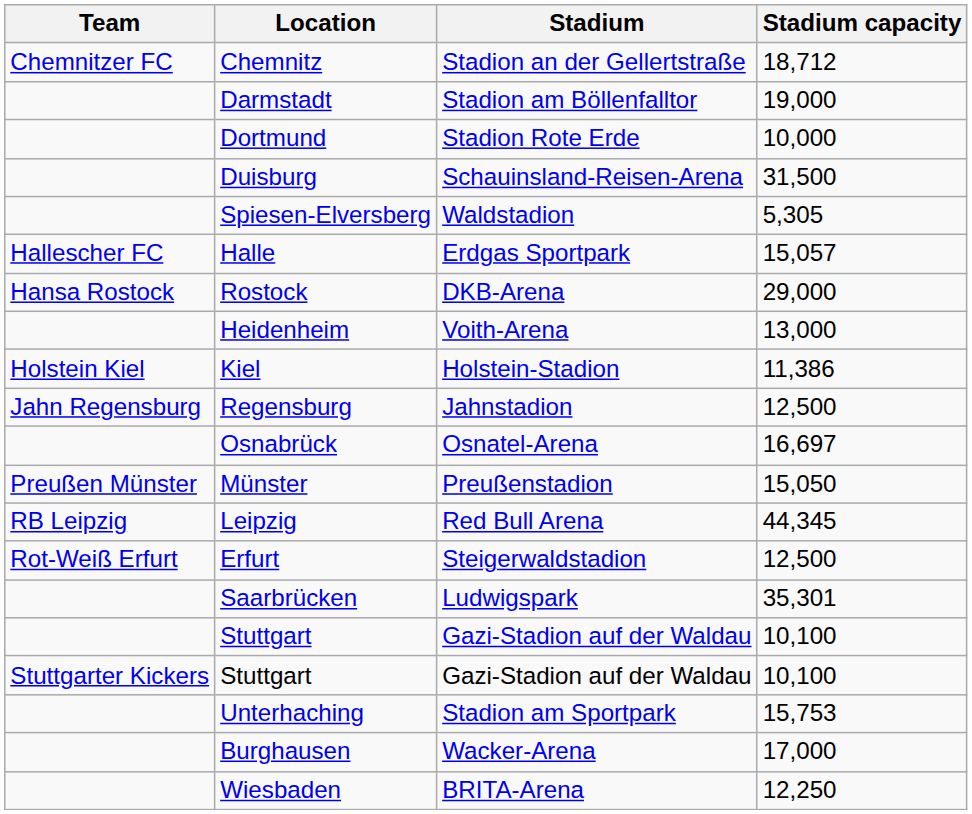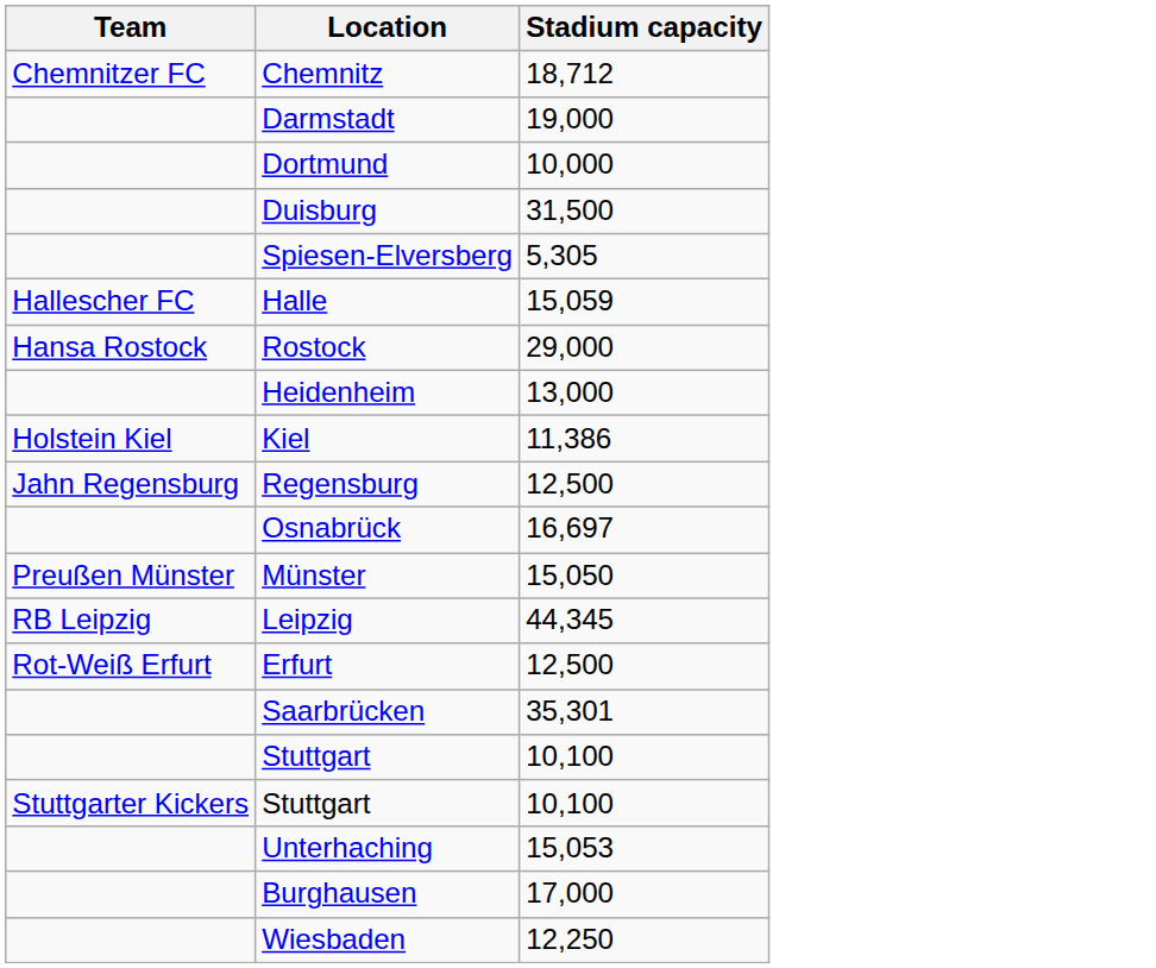- column: Stadium | Stadion an der Gellertstraße | Stadion am Böllenfalltor | Stadion Rote Erde | Schauinsland-Reisen-Arena | Waldstadion | Erdgas Sportpark | DKB-Arena | Voith-Arena | Holstein-Stadion | Jahnstadion | Osnatel-Arena | Preußenstadion | Red Bull Arena | Steigerwaldstadion | Ludwigspark | Gazi-Stadion auf der Waldau | Gazi-Stadion auf der Waldau | Stadion am Sportpark | Wacker-Arena | BRITA-Arena
Halle | Stadium capacity: 15,057 -> 15,059
Unterhaching | Stadium capacity: 15,753 -> 15,053
